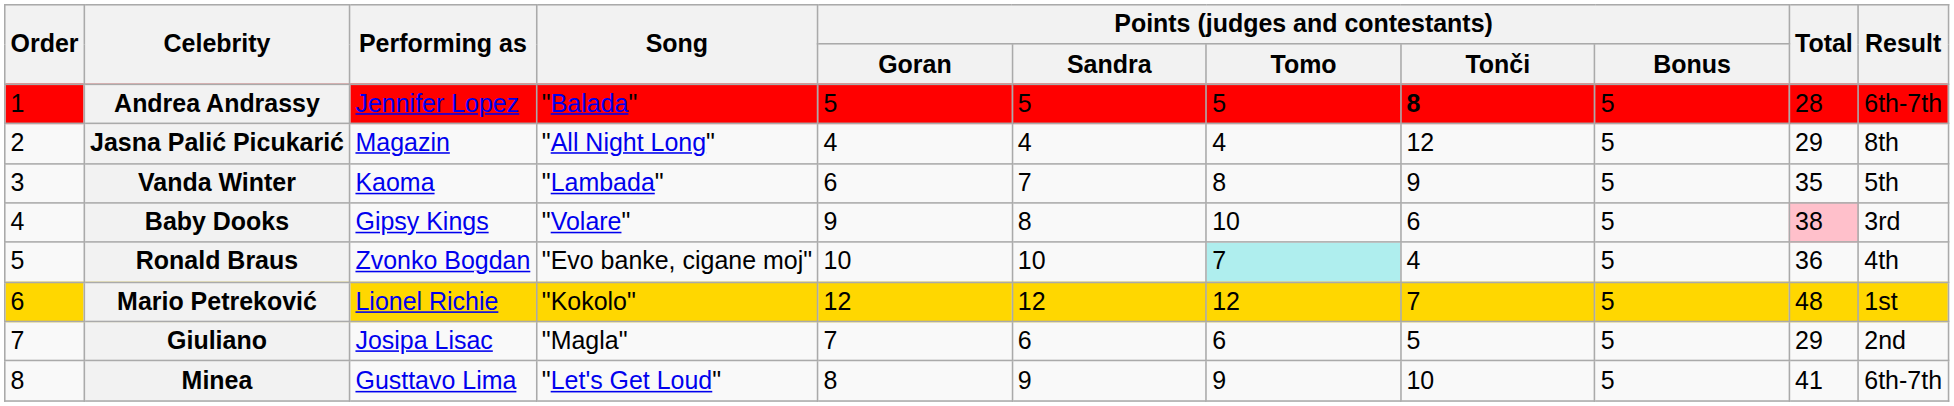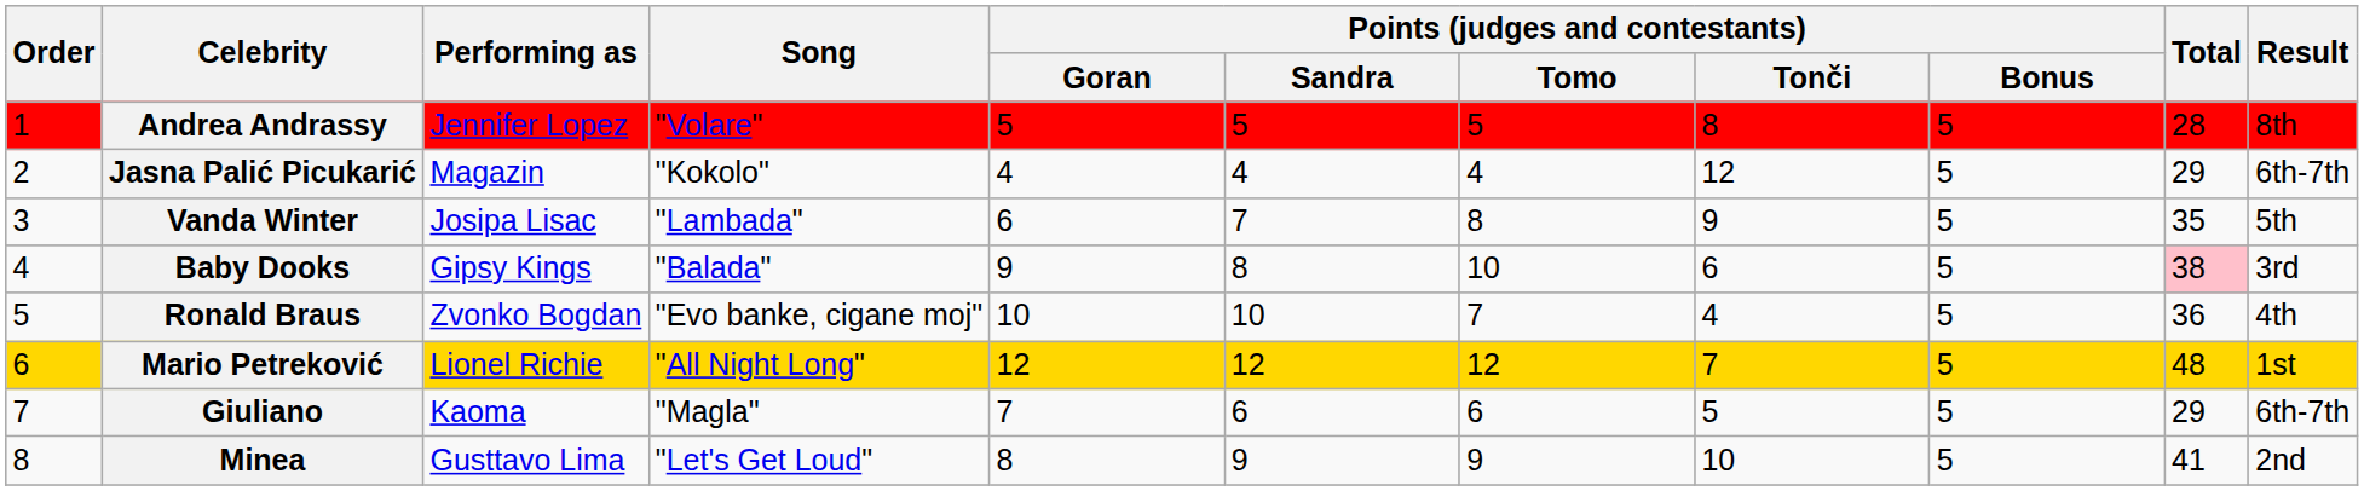Andrea Andrassy | Song: "Balada" -> "Volare"
Andrea Andrassy | Points (judges and contestants) / Tonči: bold -> normal
Andrea Andrassy | Result: 6th-7th -> 8th
Jasna Palić Picukarić | Song: "All Night Long" -> "Kokolo"
Jasna Palić Picukarić | Result: 8th -> 6th-7th
Vanda Winter | Performing as: Kaoma -> Josipa Lisac
Baby Dooks | Song: "Volare" -> "Balada"
Ronald Braus | Points (judges and contestants) / Tomo: paleturquoise background -> no background
Mario Petreković | Song: "Kokolo" -> "All Night Long"
Giuliano | Performing as: Josipa Lisac -> Kaoma
Giuliano | Result: 2nd -> 6th-7th
Minea | Result: 6th-7th -> 2nd
